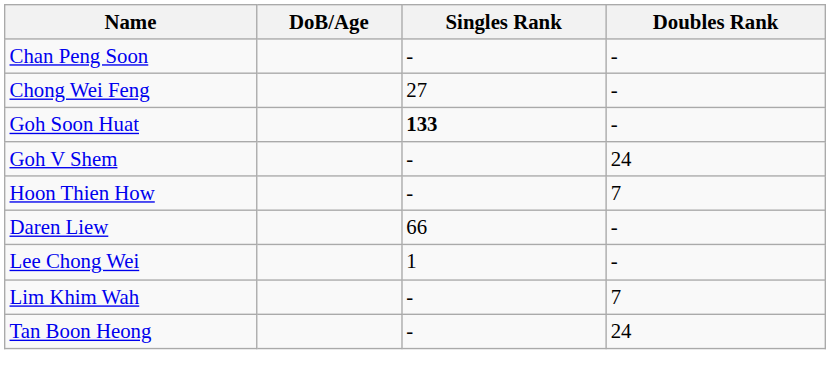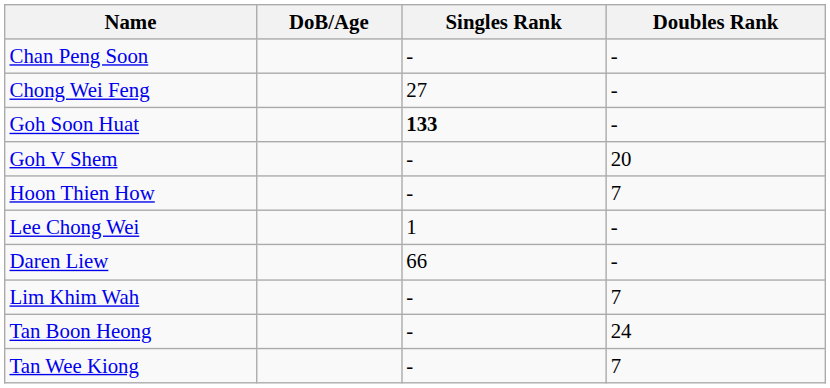Goh V Shem | Doubles Rank: 24 -> 20
rows swapped: Lee Chong Wei <-> Daren Liew
+ row: Tan Wee Kiong | - | 7
